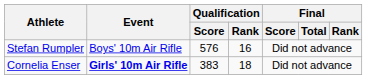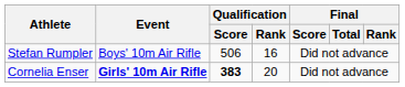Stefan Rumpler | Qualification / Score: 576 -> 506
Cornelia Enser | Qualification / Score: normal -> bold
Cornelia Enser | Qualification / Rank: 18 -> 20
